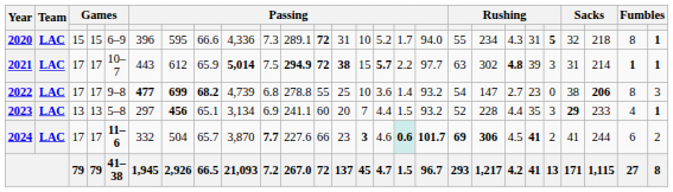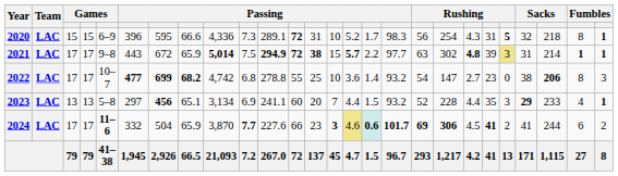2020 | column 17: 94.0 -> 98.3
2020 | column 18: 55 -> 56
2020 | column 19: 234 -> 254
2021 | column 5: 10–7 -> 9–8
2021 | column 7: 612 -> 672
2021 | column 22: no background -> khaki background
2022 | column 5: 9–8 -> 10–7
2022 | column 9: 4,739 -> 4,742
2024 | column 8: 65.7 -> 65.9
2024 | column 15: no background -> khaki background
